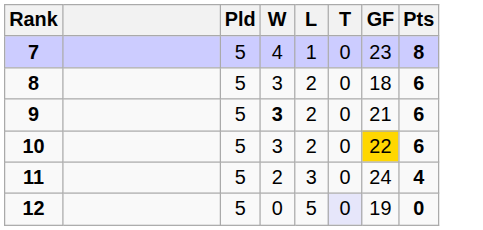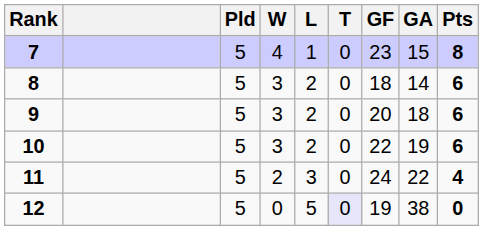+ column: GA | 15 | 14 | 18 | 19 | 22 | 38
9 | W: bold -> normal
9 | GF: 21 -> 20
10 | GF: gold background -> no background
